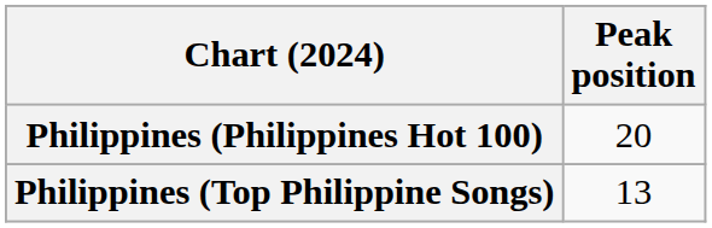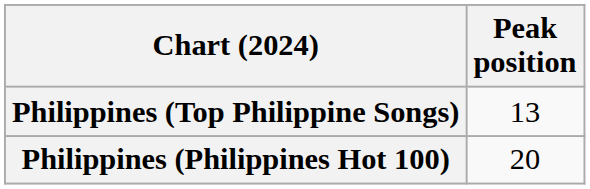rows swapped: Philippines (Philippines Hot 100) <-> Philippines (Top Philippine Songs)
